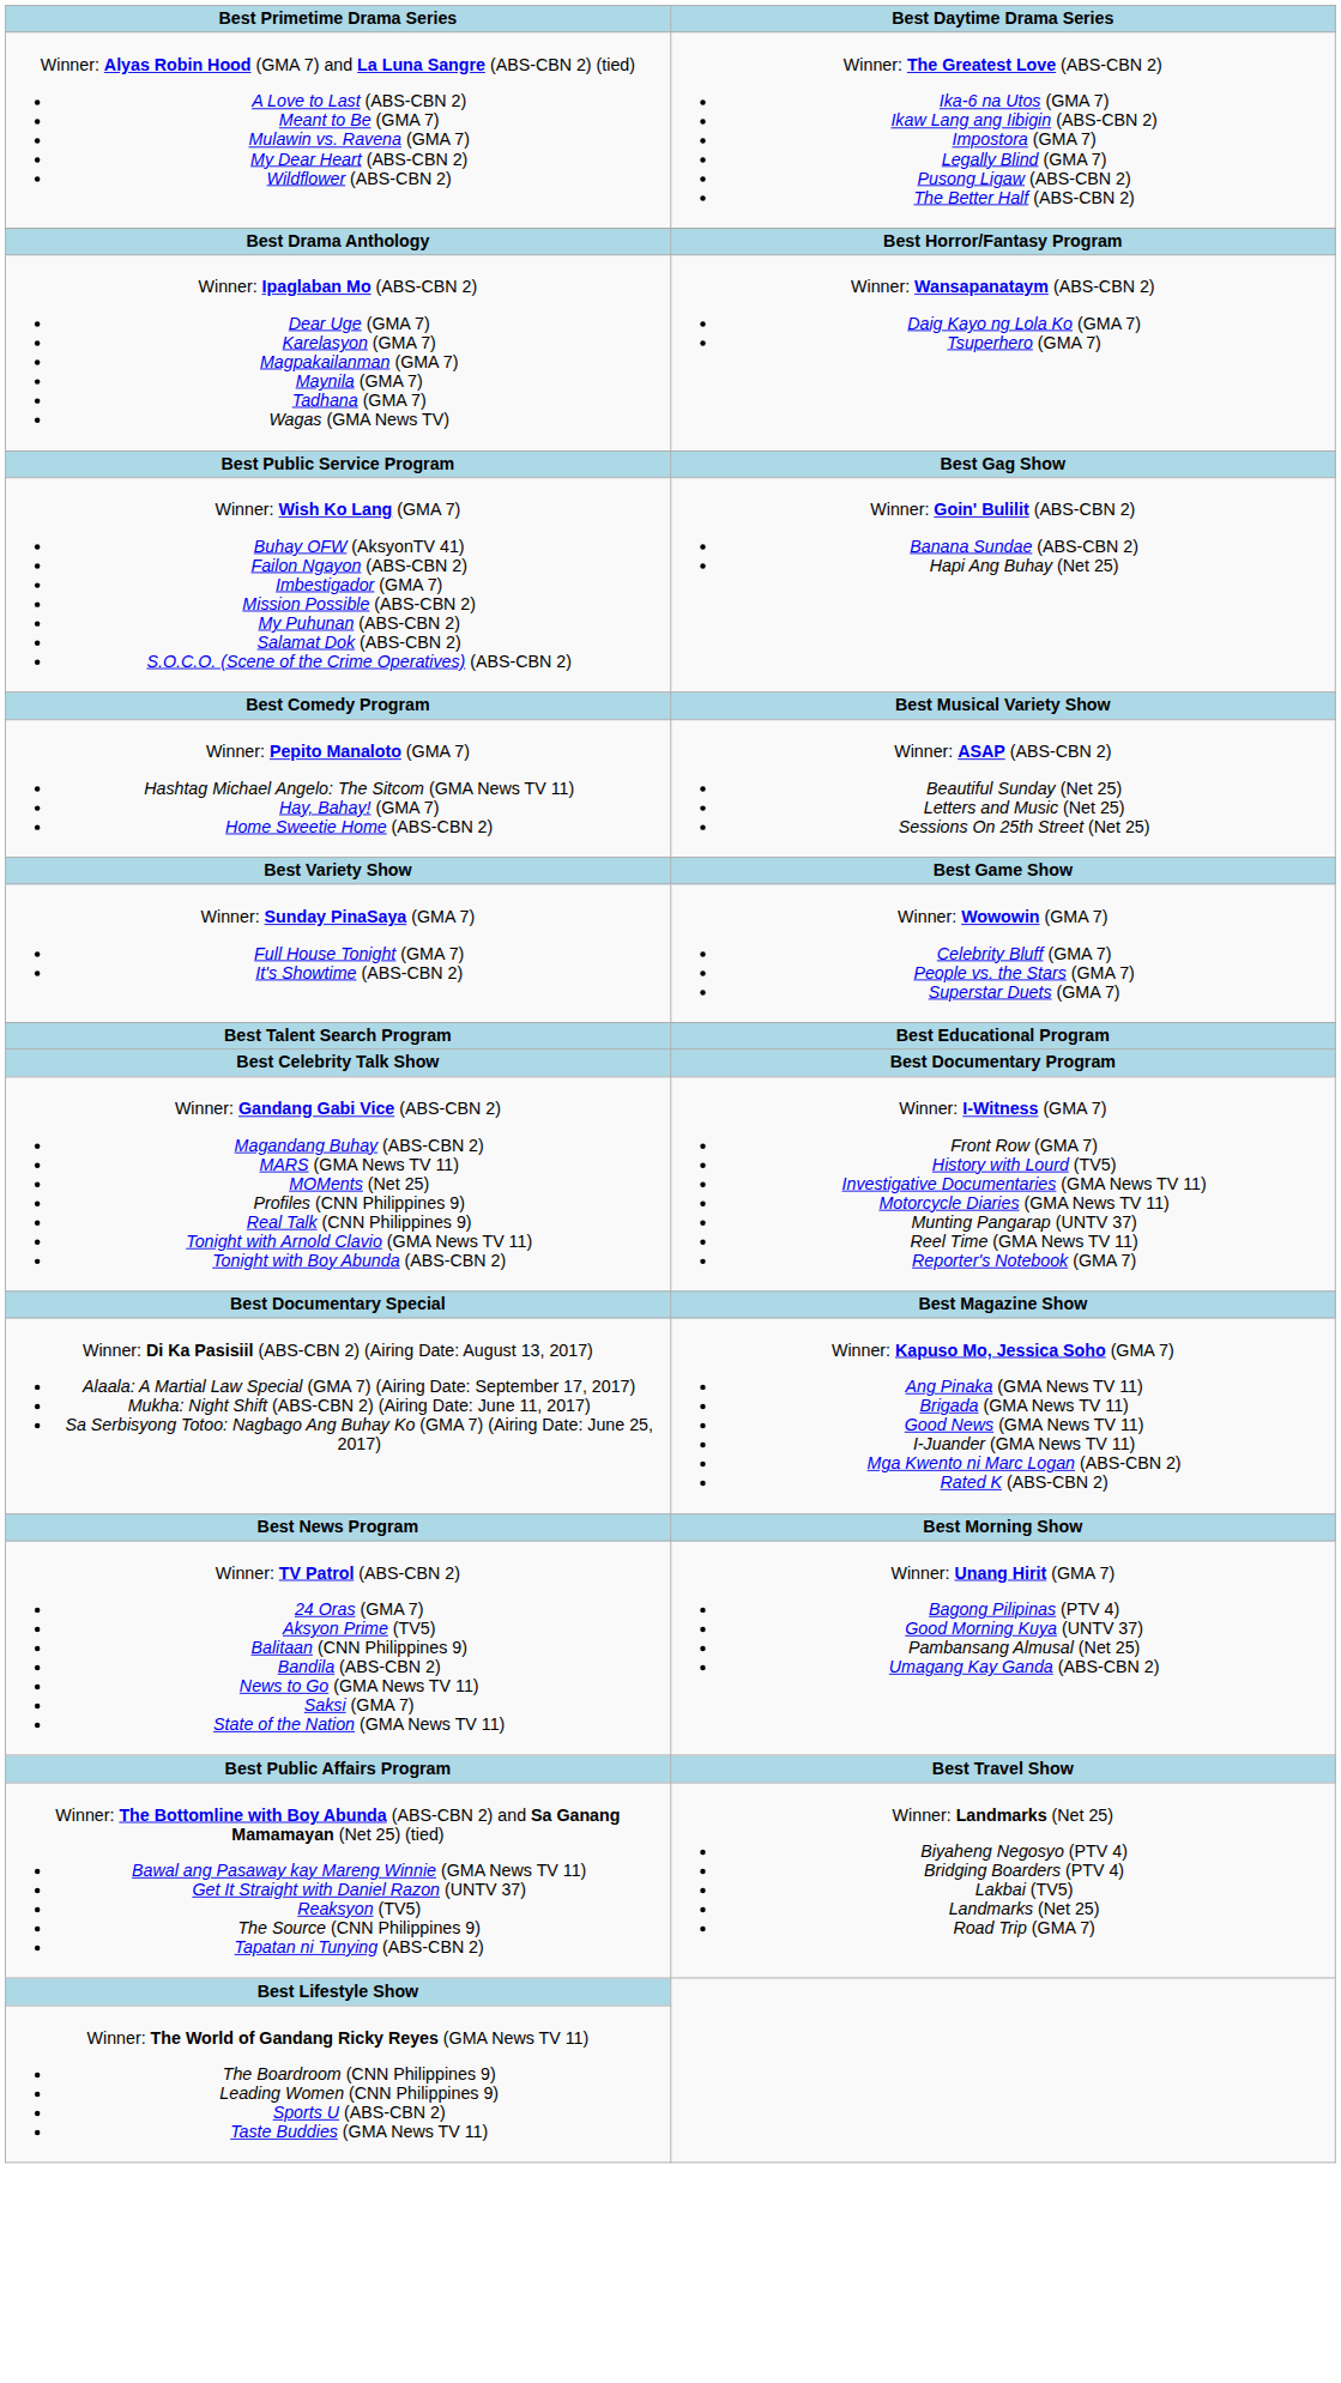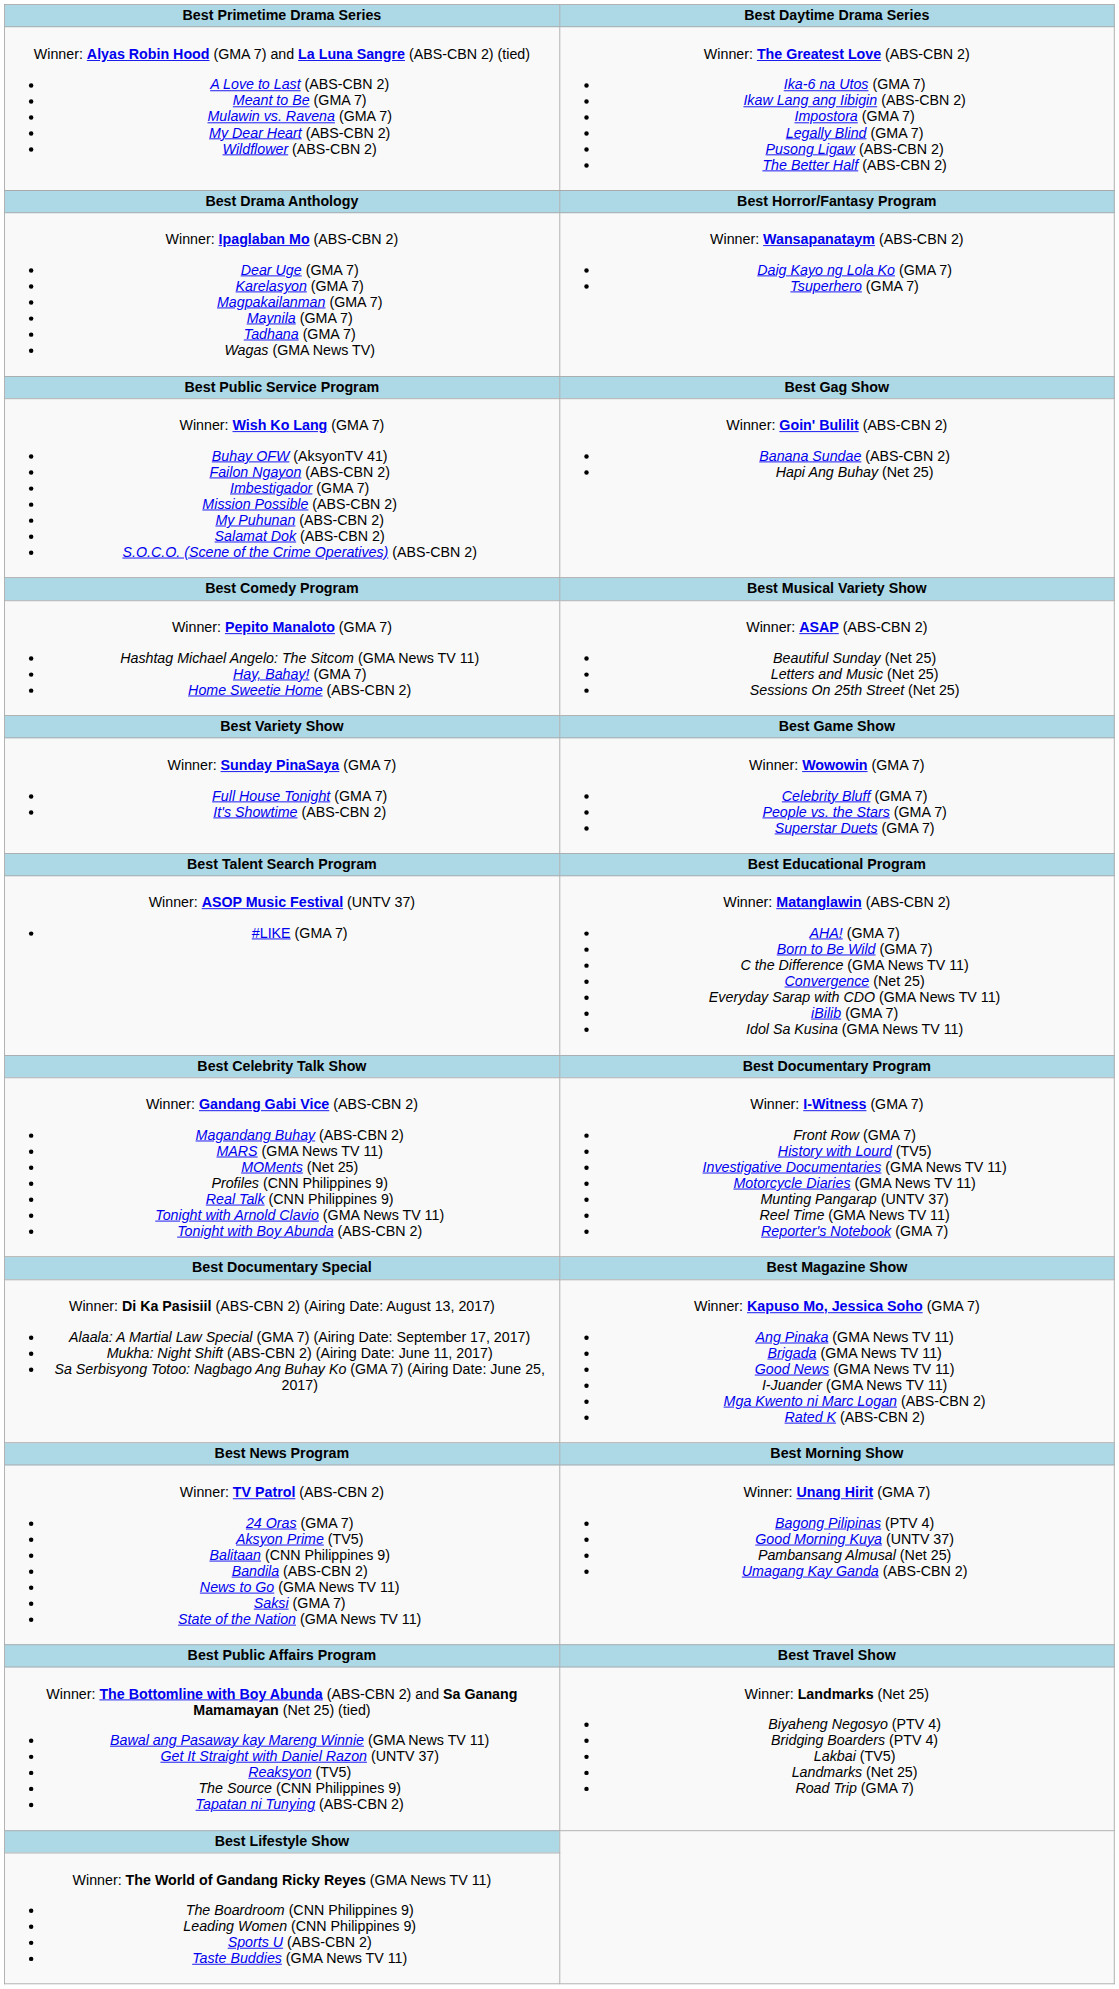+ row: Winner: ASOP Music Festival (UNTV 37) #LIKE (GMA 7) | Winner: Matanglawin (ABS-CBN 2) AHA! (GMA 7) Born to Be Wild (GMA 7) C the Difference (GMA News TV 11) Convergence (Net 25) Everyday Sarap with CDO (GMA News TV 11) iBilib (GMA 7) Idol Sa Kusina (GMA News TV 11)
